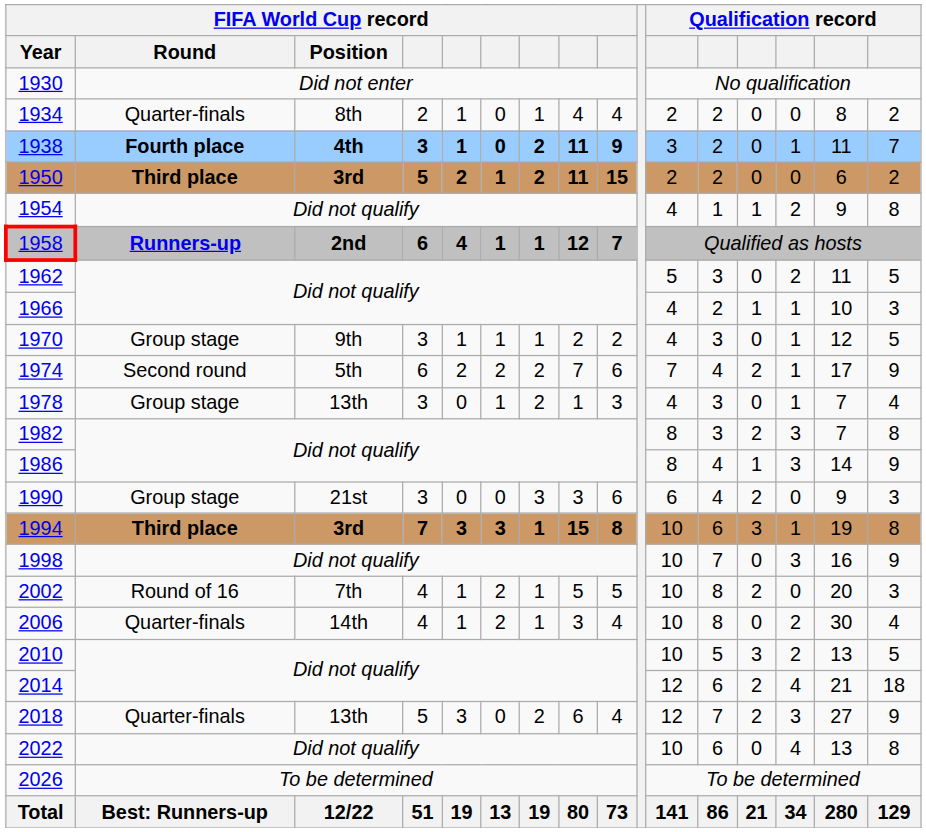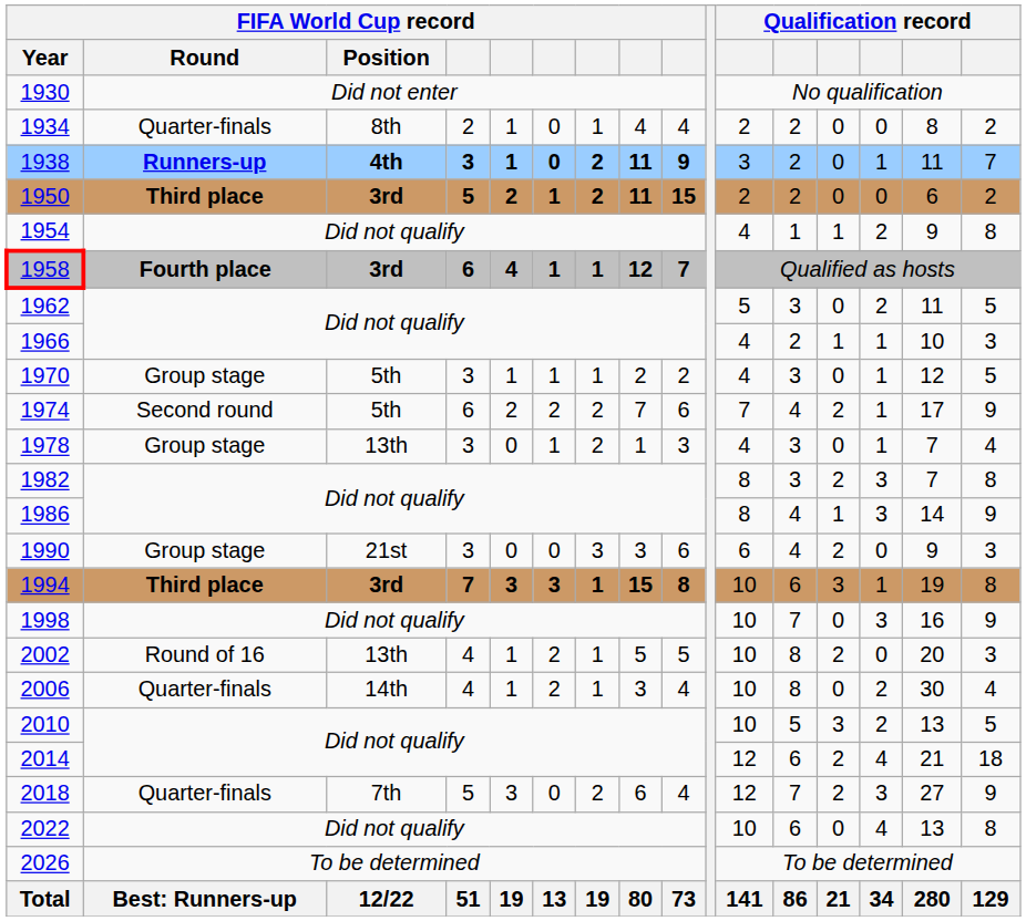1938 | FIFA World Cup record / Round: Fourth place -> Runners-up
1958 | FIFA World Cup record / Round: Runners-up -> Fourth place
1958 | FIFA World Cup record / Position: 2nd -> 3rd
1970 | FIFA World Cup record / Position: 9th -> 5th
2002 | FIFA World Cup record / Position: 7th -> 13th
2018 | FIFA World Cup record / Position: 13th -> 7th
